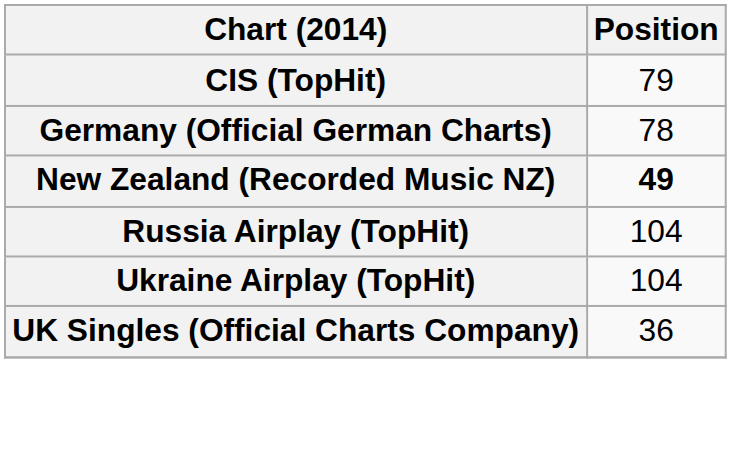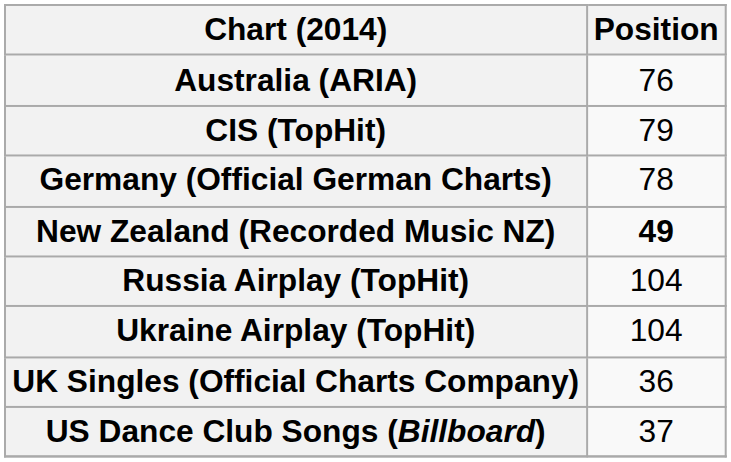+ row: Australia (ARIA) | 76
+ row: US Dance Club Songs (Billboard) | 37
